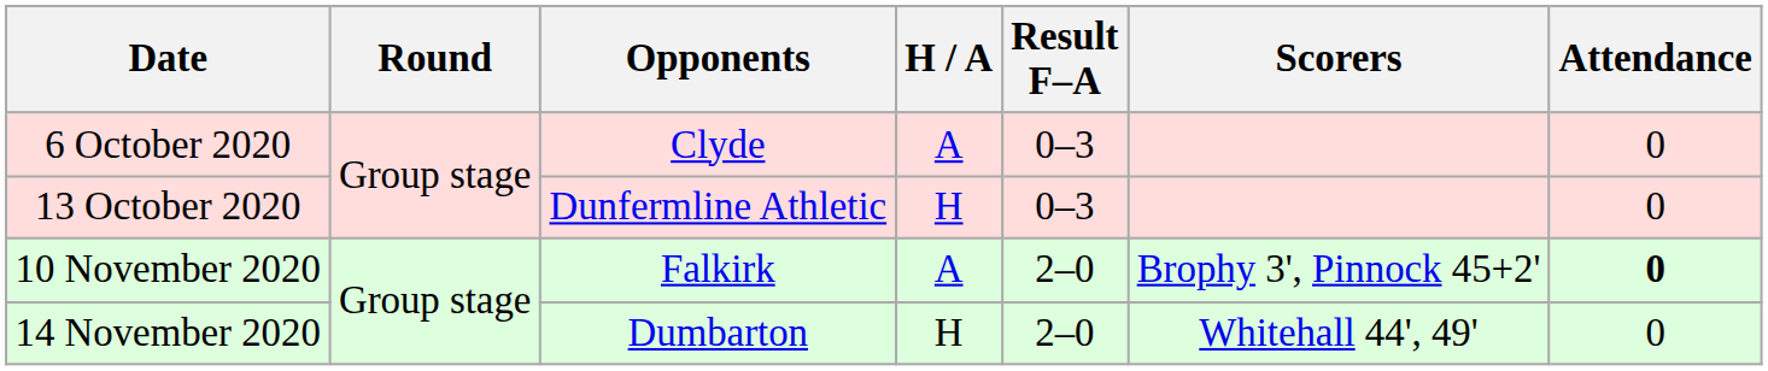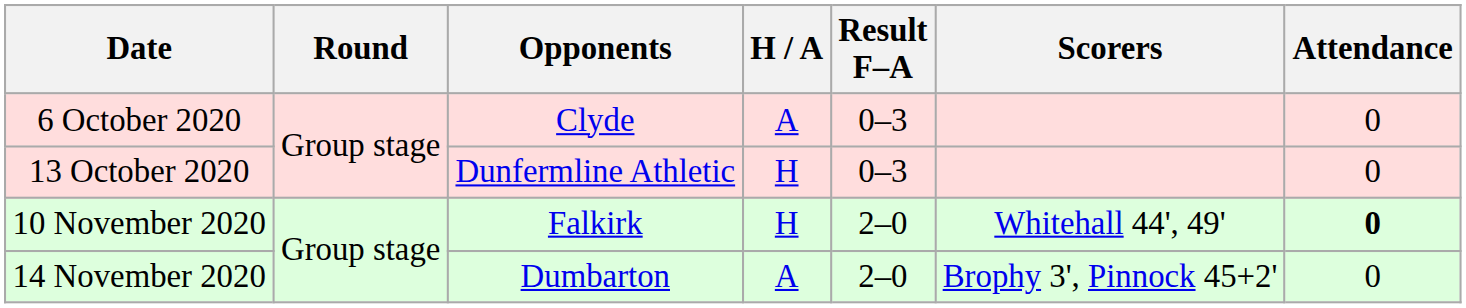10 November 2020 | H / A: A -> H
10 November 2020 | Scorers: Brophy 3', Pinnock 45+2' -> Whitehall 44', 49'
14 November 2020 | H / A: H -> A
14 November 2020 | Scorers: Whitehall 44', 49' -> Brophy 3', Pinnock 45+2'
